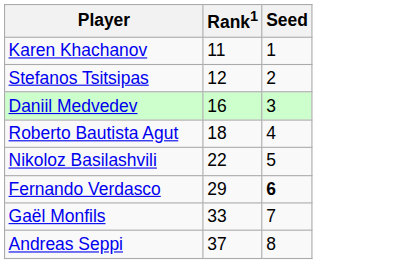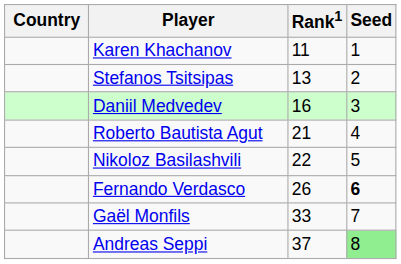+ column: Country
Stefanos Tsitsipas | Rank1: 12 -> 13
Roberto Bautista Agut | Rank1: 18 -> 21
Fernando Verdasco | Rank1: 29 -> 26
Andreas Seppi | Seed: no background -> lightgreen background
